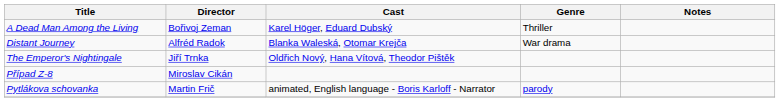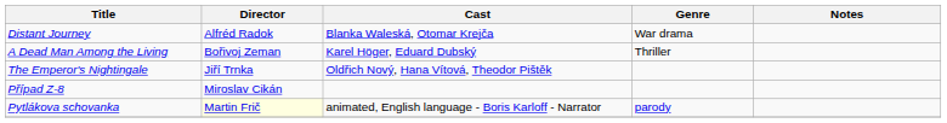rows swapped: A Dead Man Among the Living <-> Distant Journey
Pytlákova schovanka | Director: no background -> lightyellow background
